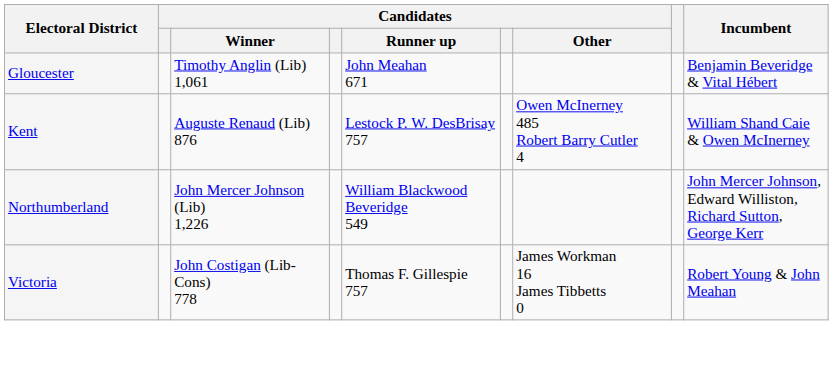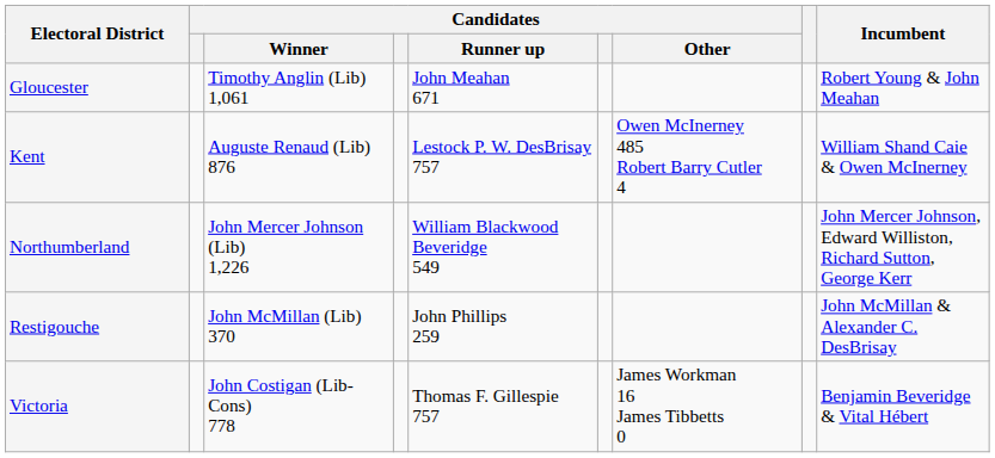Gloucester | Incumbent: Benjamin Beveridge & Vital Hébert -> Robert Young & John Meahan
+ row: Restigouche | John McMillan (Lib) 370 | John Phillips 259 | John McMillan & Alexander C. DesBrisay
Victoria | Incumbent: Robert Young & John Meahan -> Benjamin Beveridge & Vital Hébert
